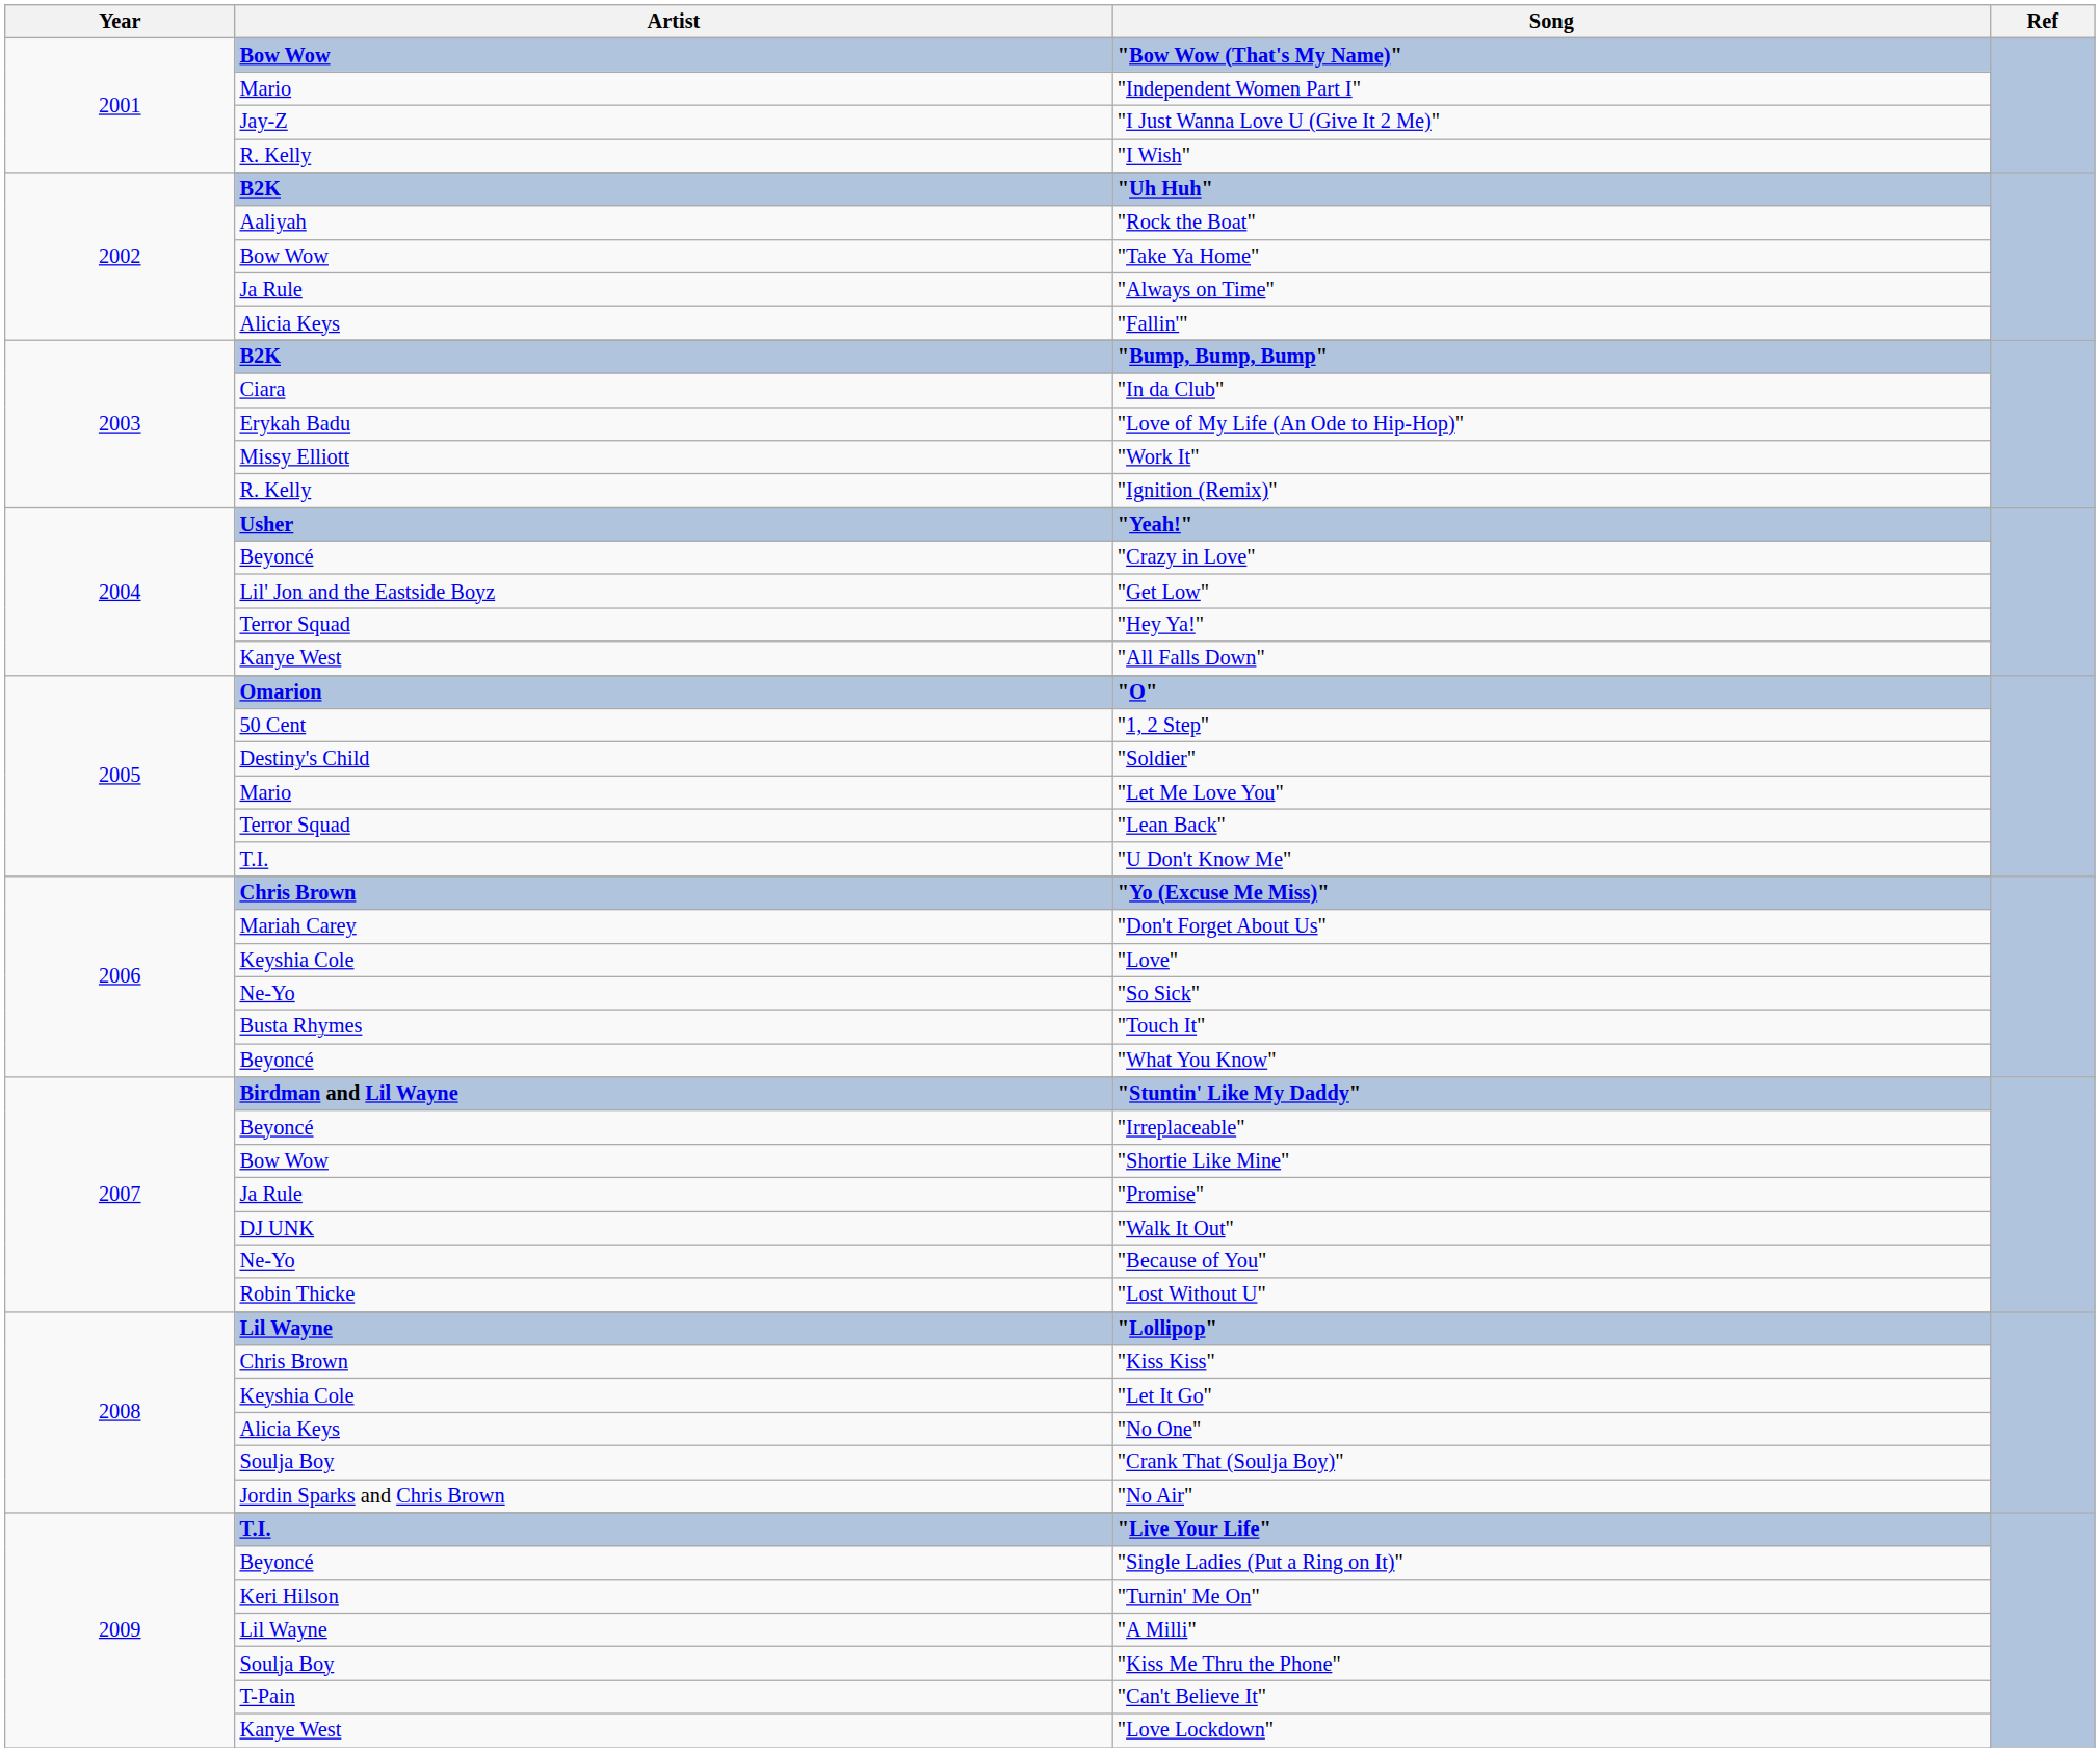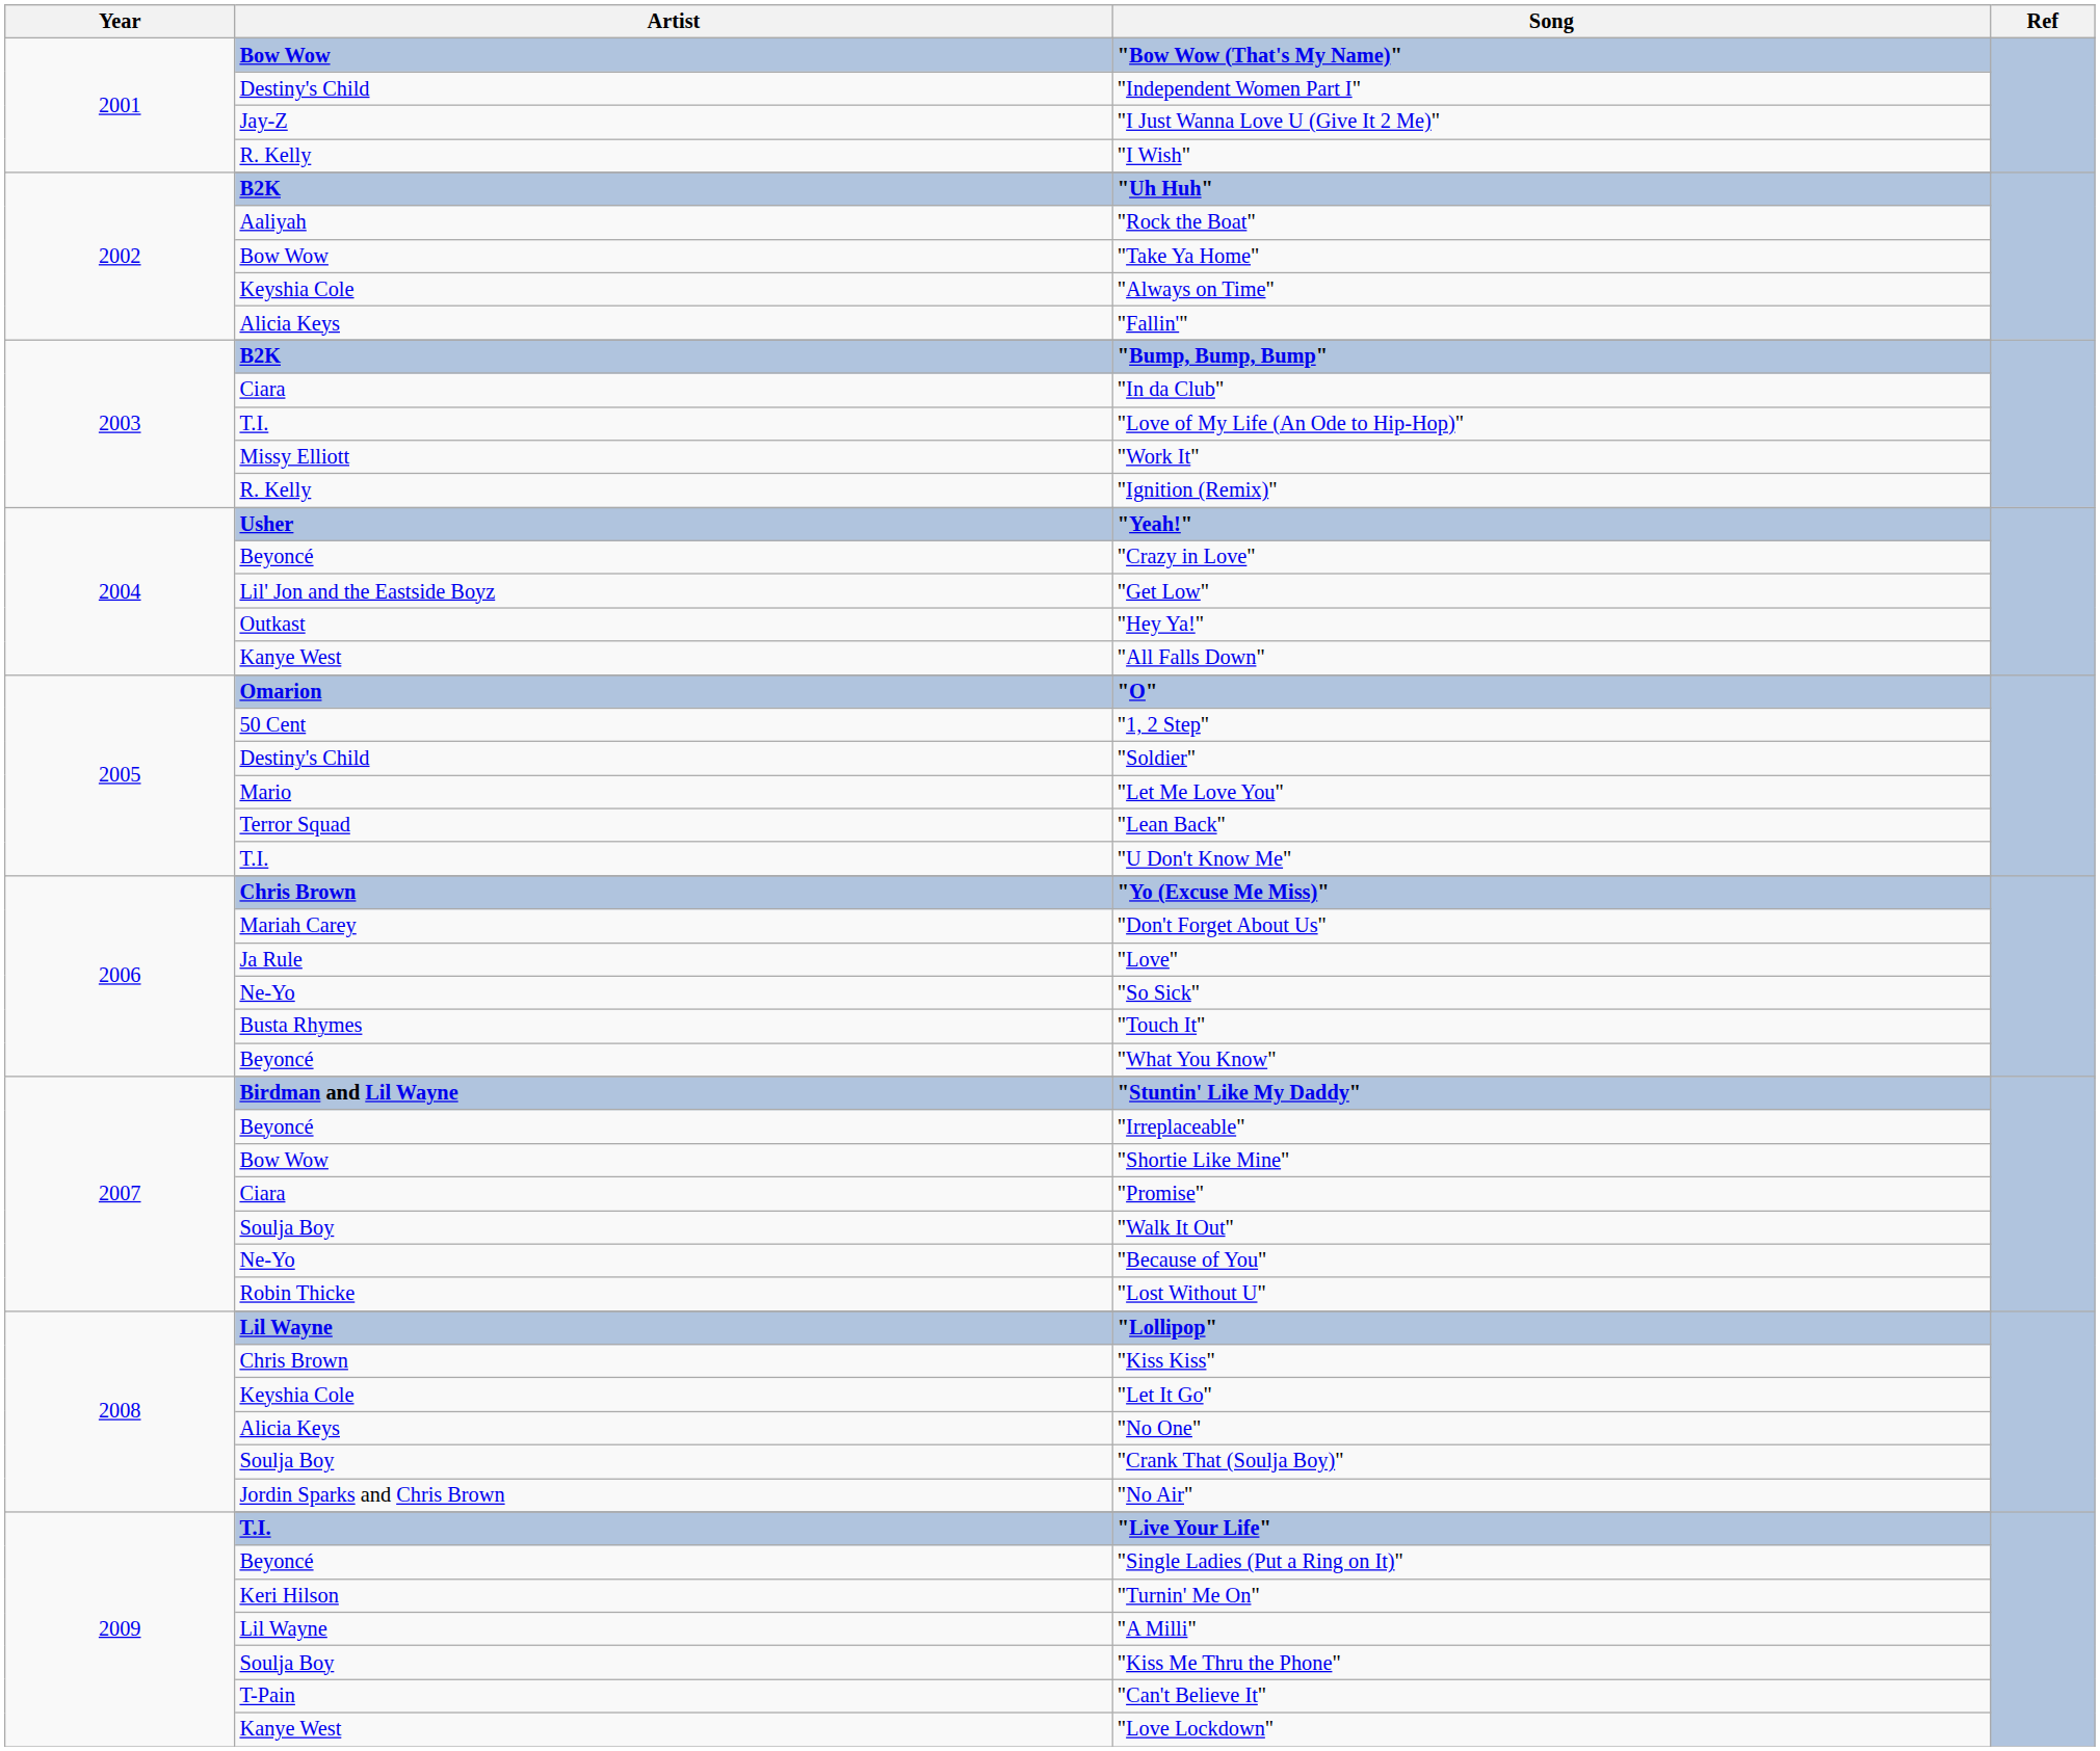"Independent Women Part I" | Artist: Mario -> Destiny's Child
"Always on Time" | Artist: Ja Rule -> Keyshia Cole
"Love of My Life (An Ode to Hip-Hop)" | Artist: Erykah Badu -> T.I.
"Hey Ya!" | Artist: Terror Squad -> Outkast
"Love" | Artist: Keyshia Cole -> Ja Rule
"Promise" | Artist: Ja Rule -> Ciara
"Walk It Out" | Artist: DJ UNK -> Soulja Boy
